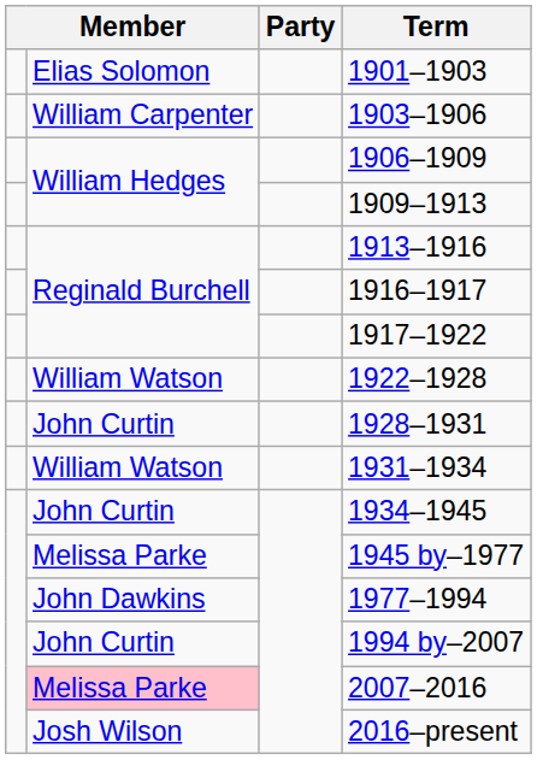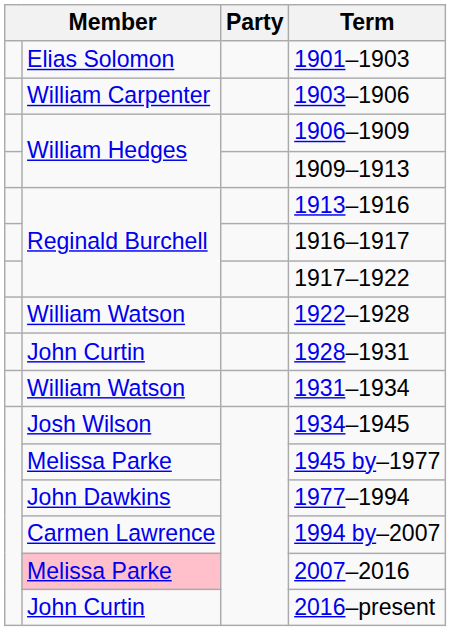1934–1945 | column 2: John Curtin -> Josh Wilson
1994 by–2007 | column 2: John Curtin -> Carmen Lawrence
2016–present | column 2: Josh Wilson -> John Curtin
